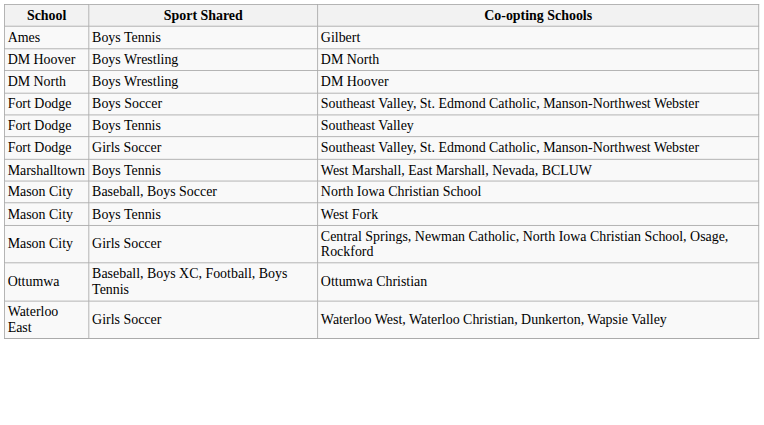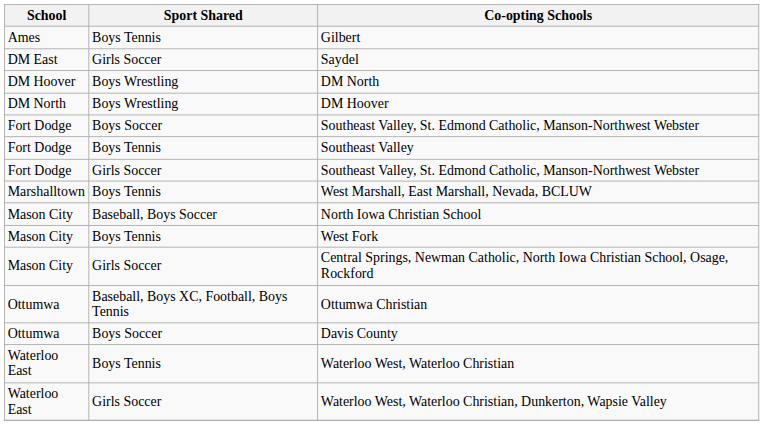+ row: DM East | Girls Soccer | Saydel
+ row: Ottumwa | Boys Soccer | Davis County
+ row: Waterloo East | Boys Tennis | Waterloo West, Waterloo Christian
